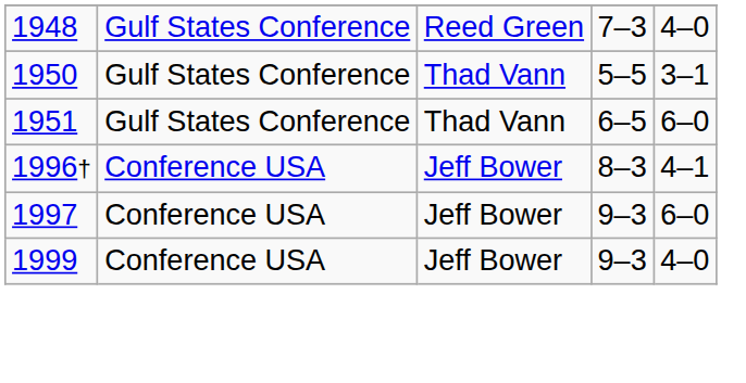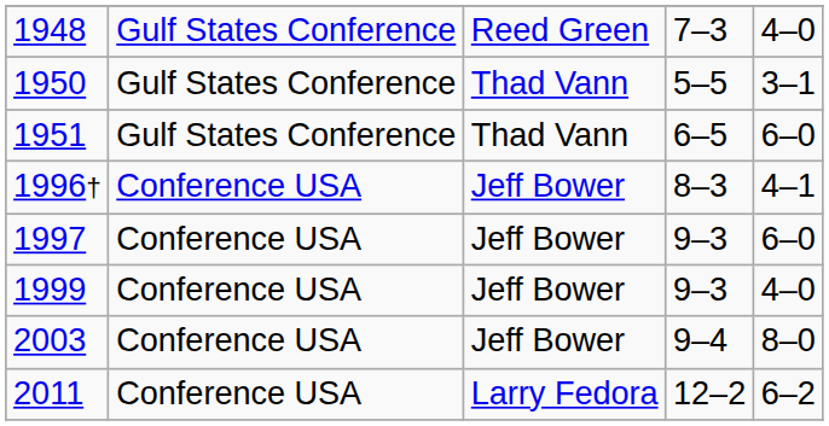+ row: 2003 | Conference USA | Jeff Bower | 9–4 | 8–0
+ row: 2011 | Conference USA | Larry Fedora | 12–2 | 6–2
